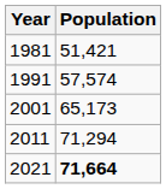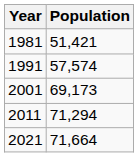2001 | Population: 65,173 -> 69,173
2021 | Population: bold -> normal
